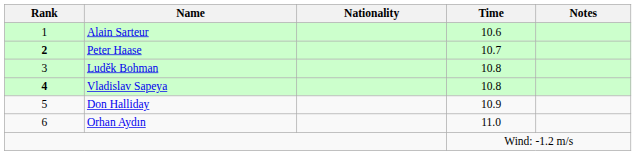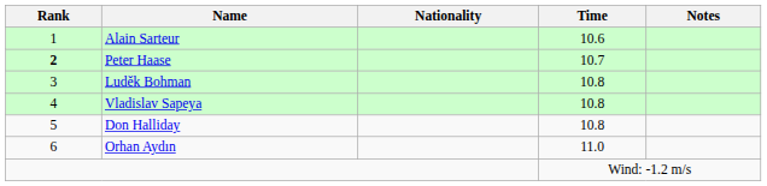Vladislav Sapeya | Rank: bold -> normal
Don Halliday | Time: 10.9 -> 10.8
